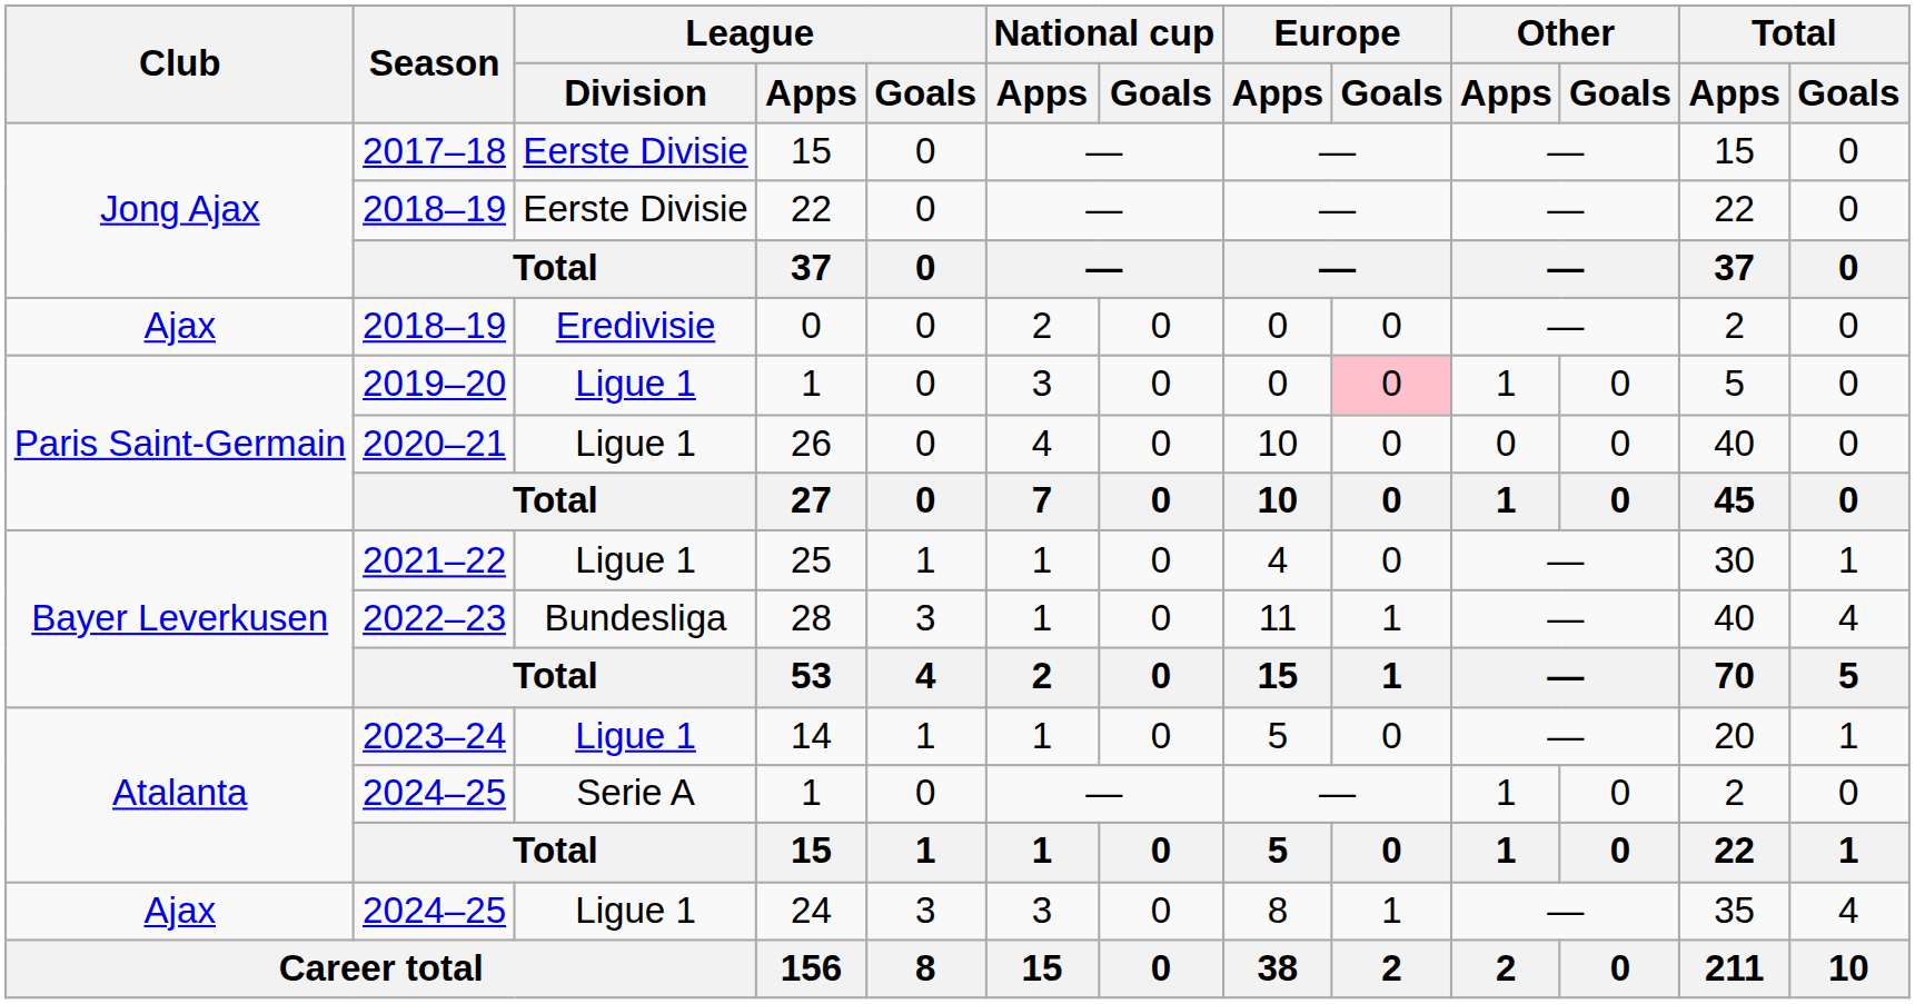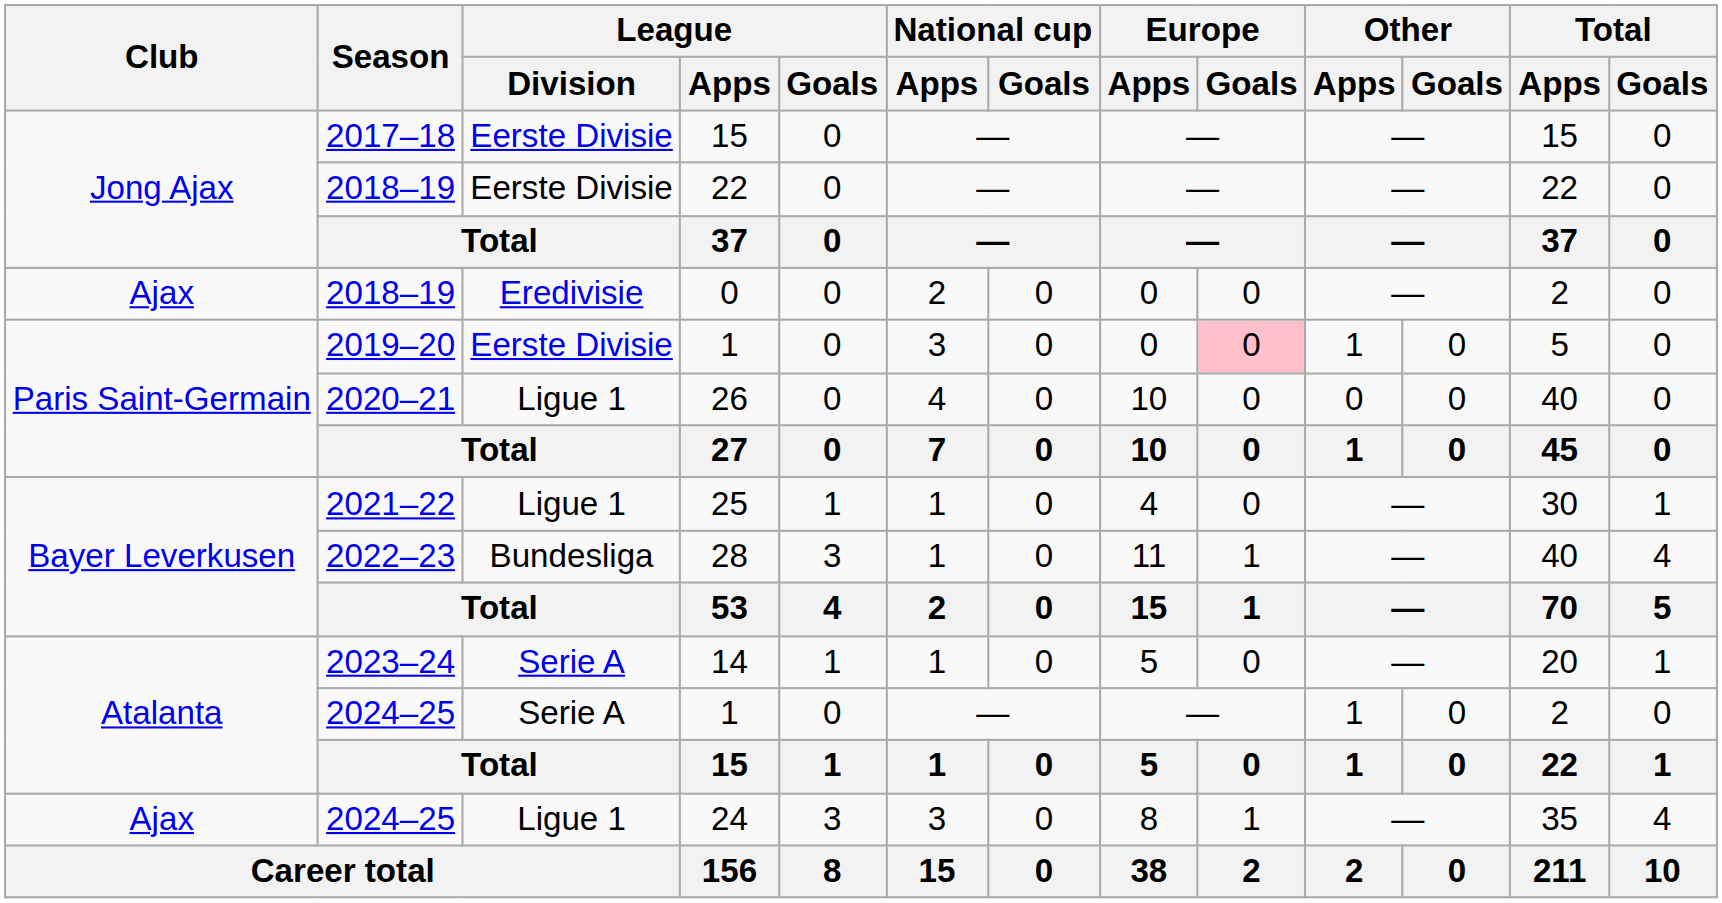2019–20 / 1 | League / Division: Ligue 1 -> Eerste Divisie
14 | League / Division: Ligue 1 -> Serie A
